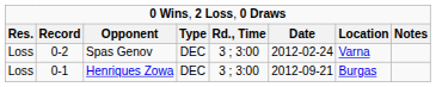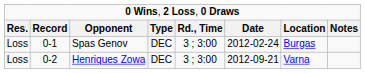Spas Genov | column 2: 0-2 -> 0-1
Spas Genov | column 7: Varna -> Burgas
Henriques Zowa | column 2: 0-1 -> 0-2
Henriques Zowa | column 7: Burgas -> Varna
